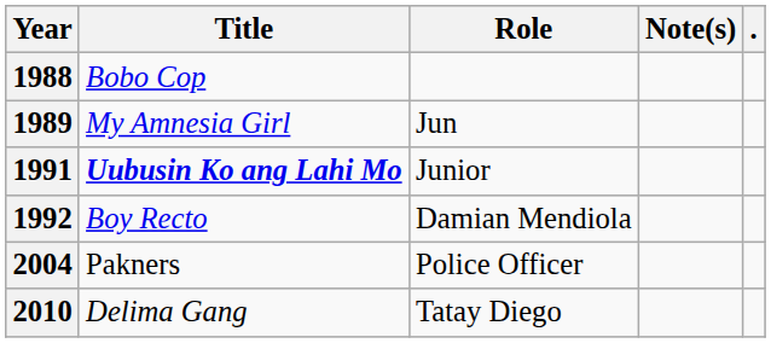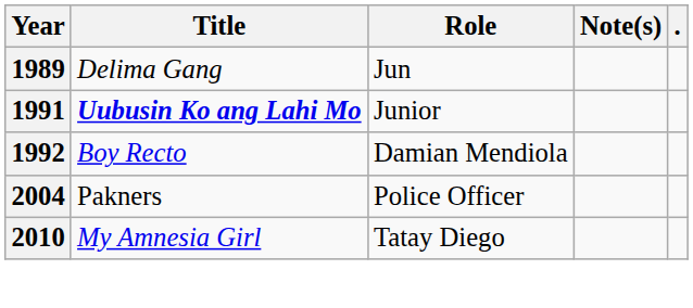- row: 1988 | Bobo Cop
1989 | Title: My Amnesia Girl -> Delima Gang
2010 | Title: Delima Gang -> My Amnesia Girl
